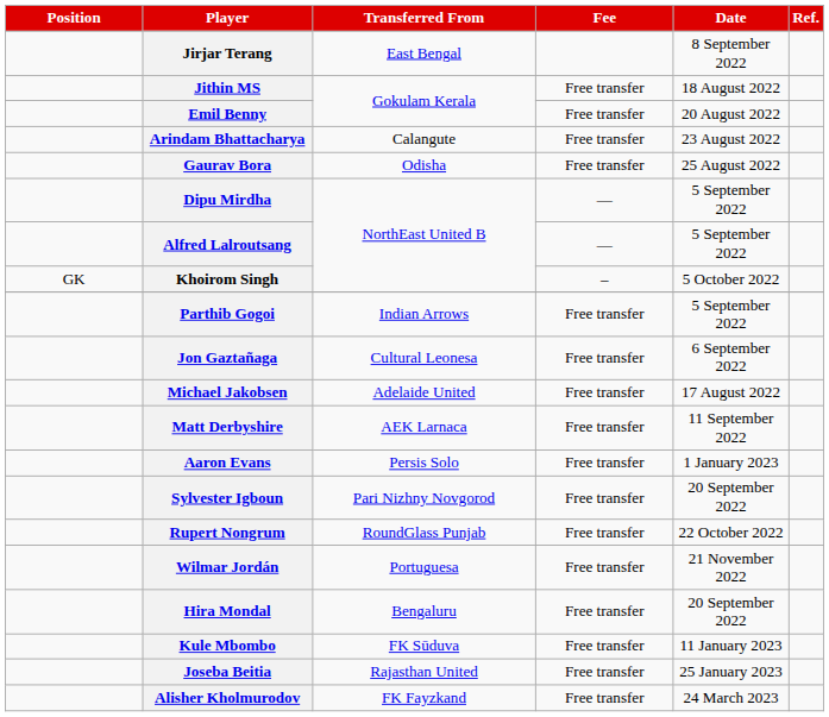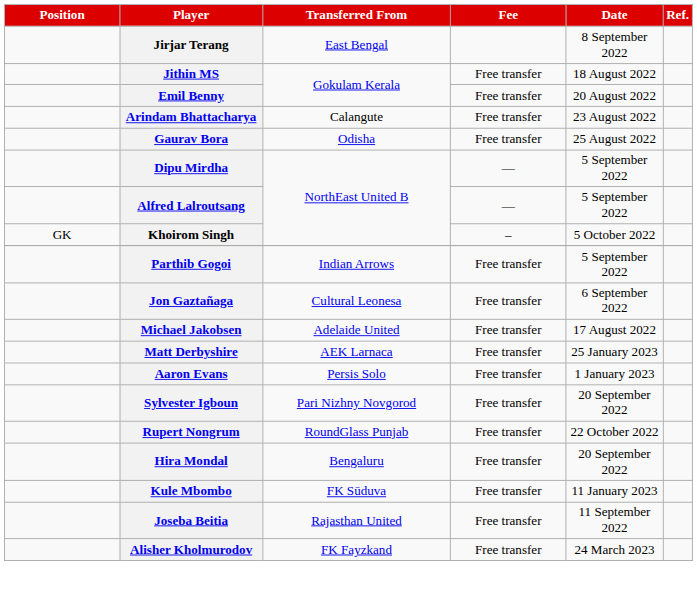Matt Derbyshire | Date: 11 September 2022 -> 25 January 2023
- row: Wilmar Jordán | Portuguesa | Free transfer | 21 November 2022
Joseba Beitia | Date: 25 January 2023 -> 11 September 2022
